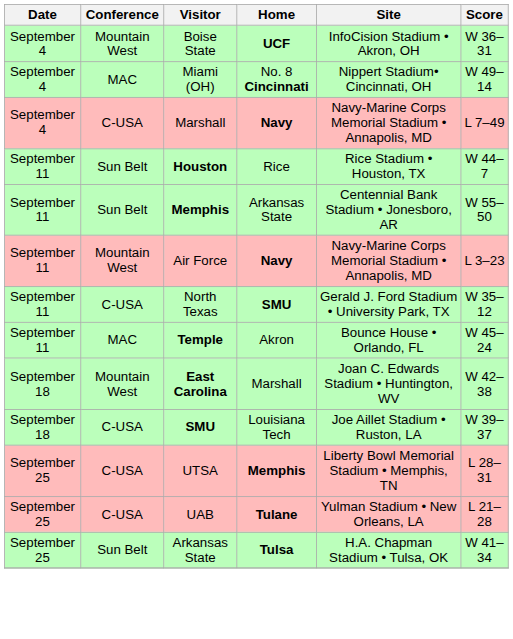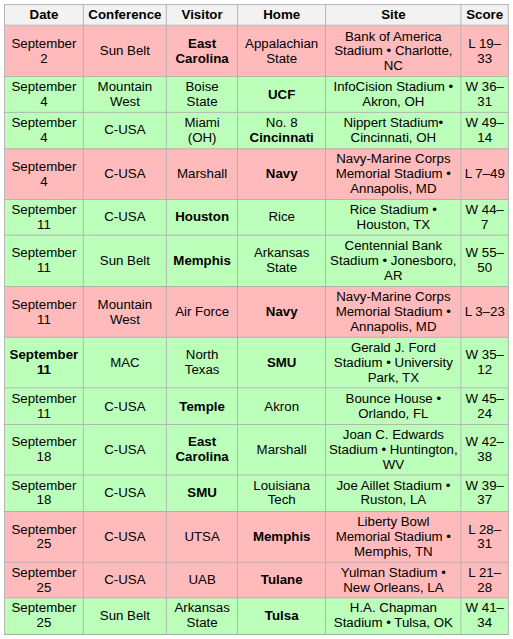+ row: September 2 | Sun Belt | East Carolina | Appalachian State | Bank of America Stadium • Charlotte, NC | L 19–33
Miami (OH) | Conference: MAC -> C-USA
Houston | Conference: Sun Belt -> C-USA
North Texas | Date: normal -> bold
North Texas | Conference: C-USA -> MAC
Temple | Conference: MAC -> C-USA
East Carolina / Marshall | Conference: Mountain West -> C-USA
